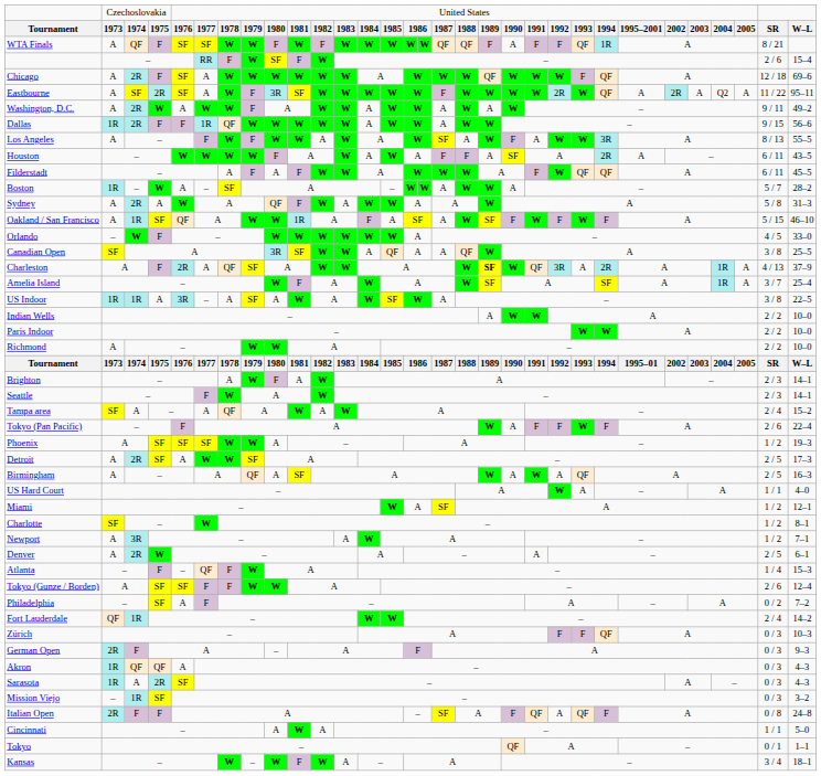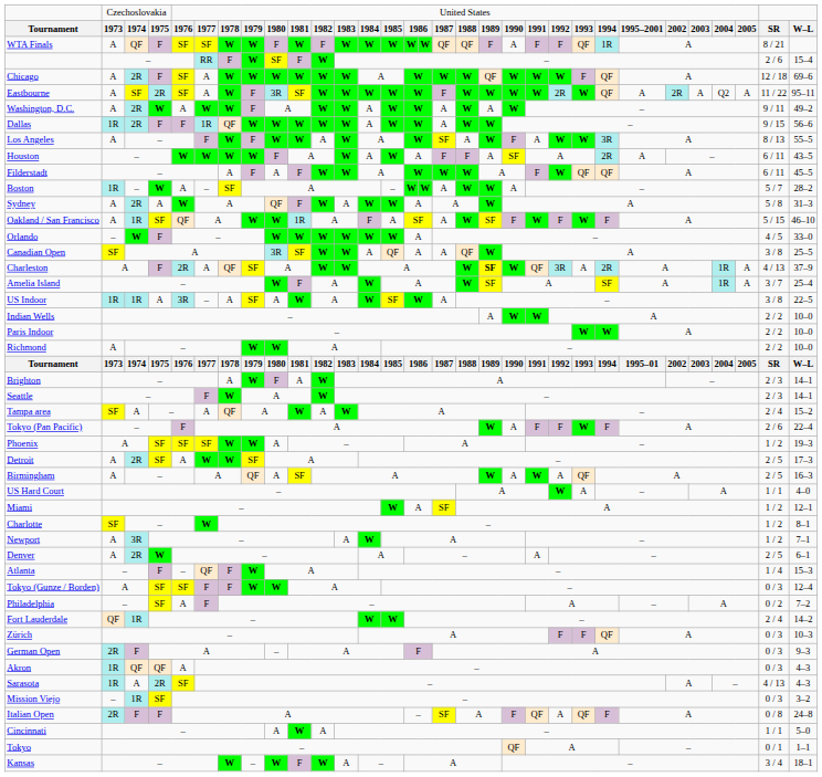Tokyo (Gunze / Borden) | column 30: 2 / 6 -> 0 / 3
Sarasota | column 30: 0 / 3 -> 4 / 13
